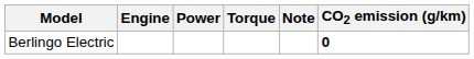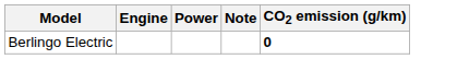- column: Torque
